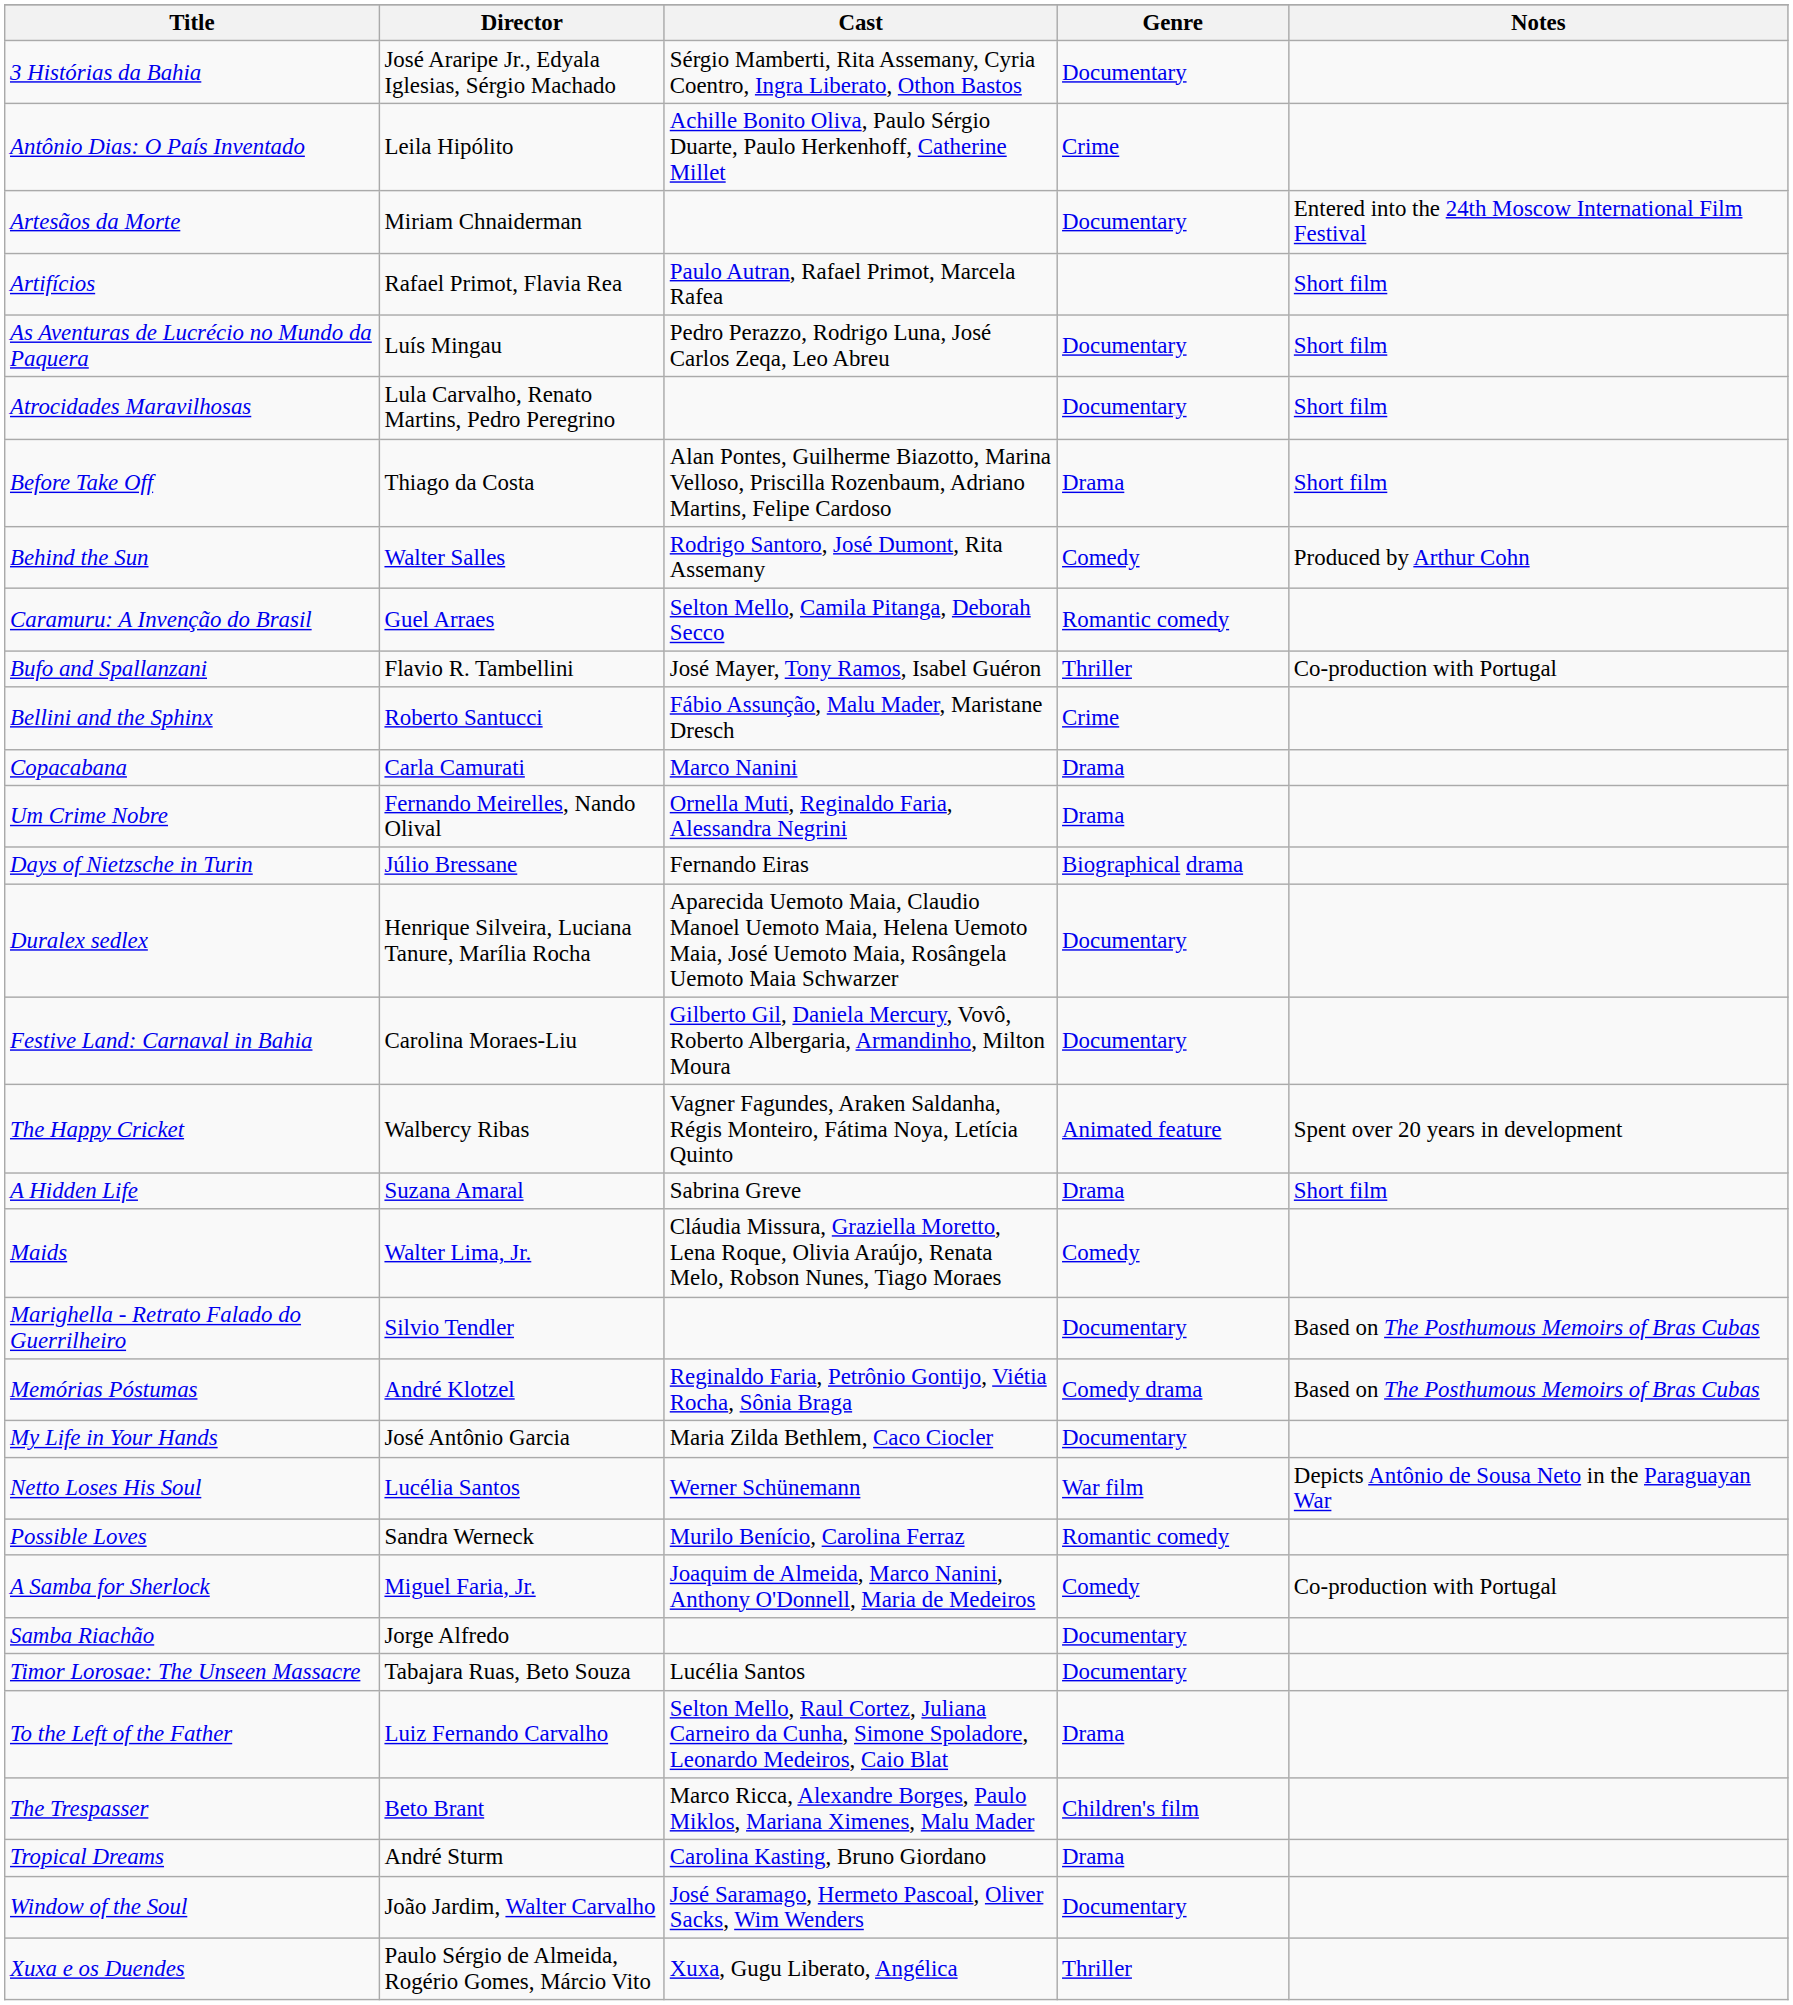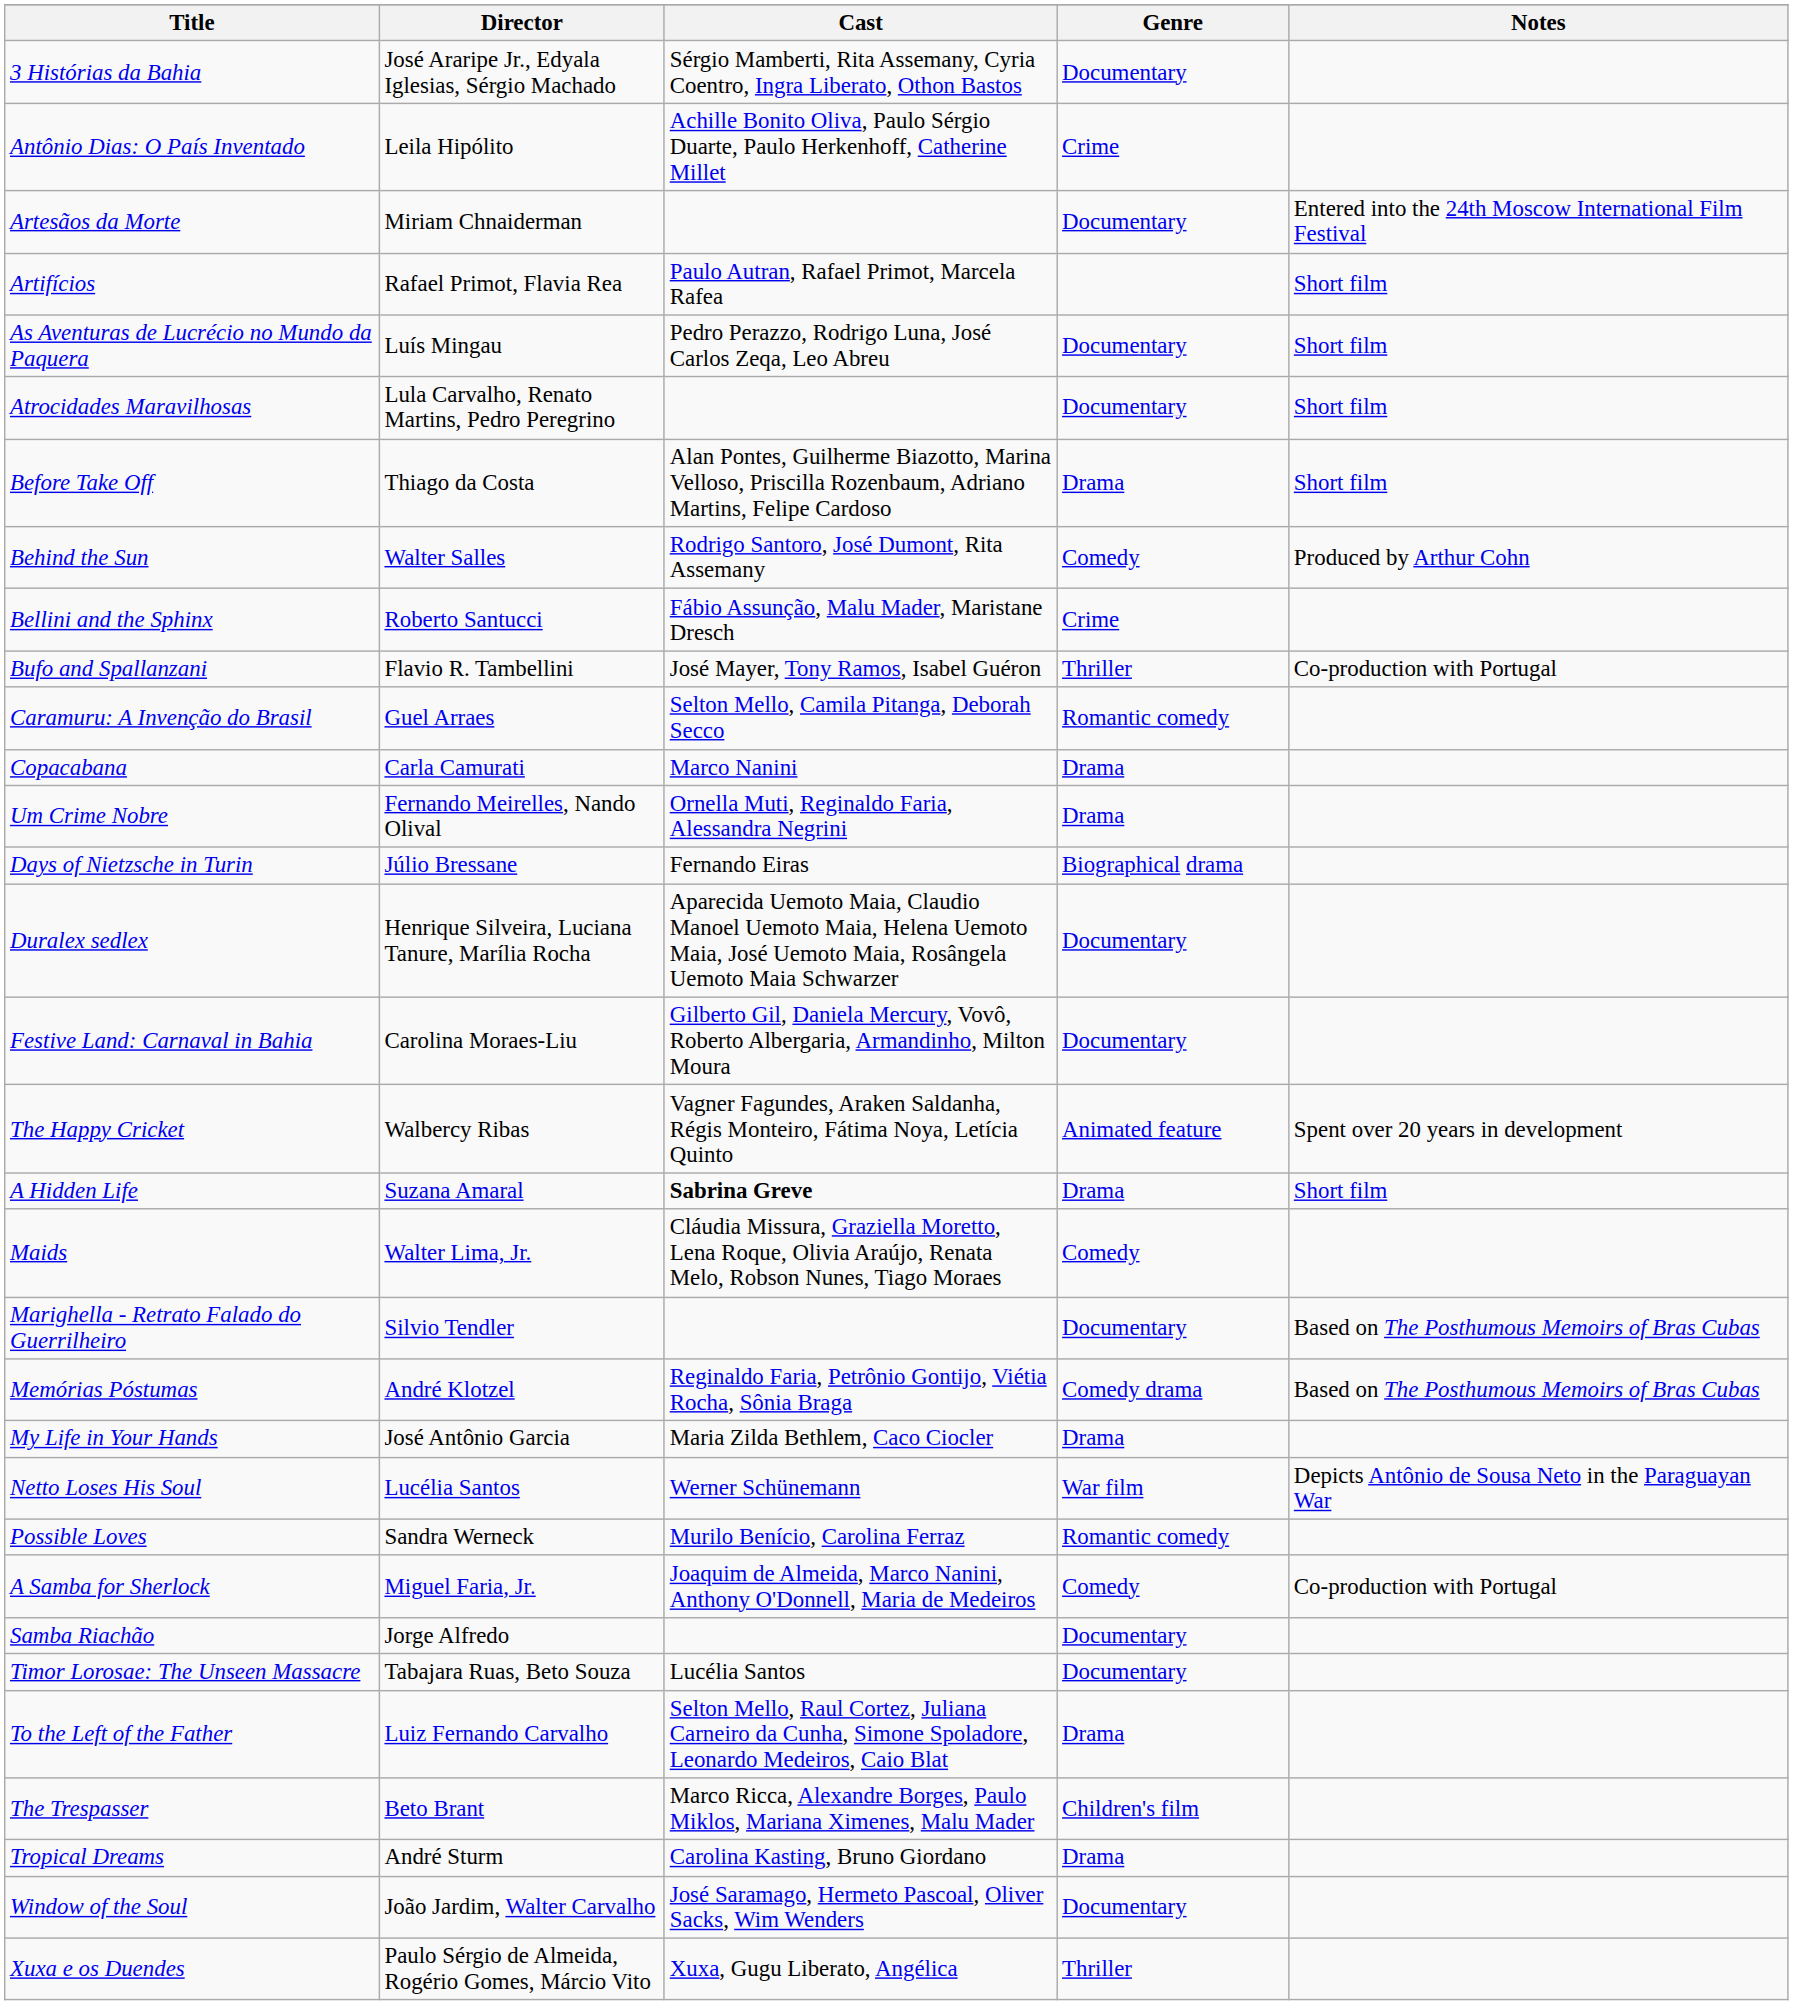rows swapped: Bellini and the Sphinx <-> Caramuru: A Invenção do Brasil
A Hidden Life | Cast: normal -> bold
My Life in Your Hands | Genre: Documentary -> Drama
